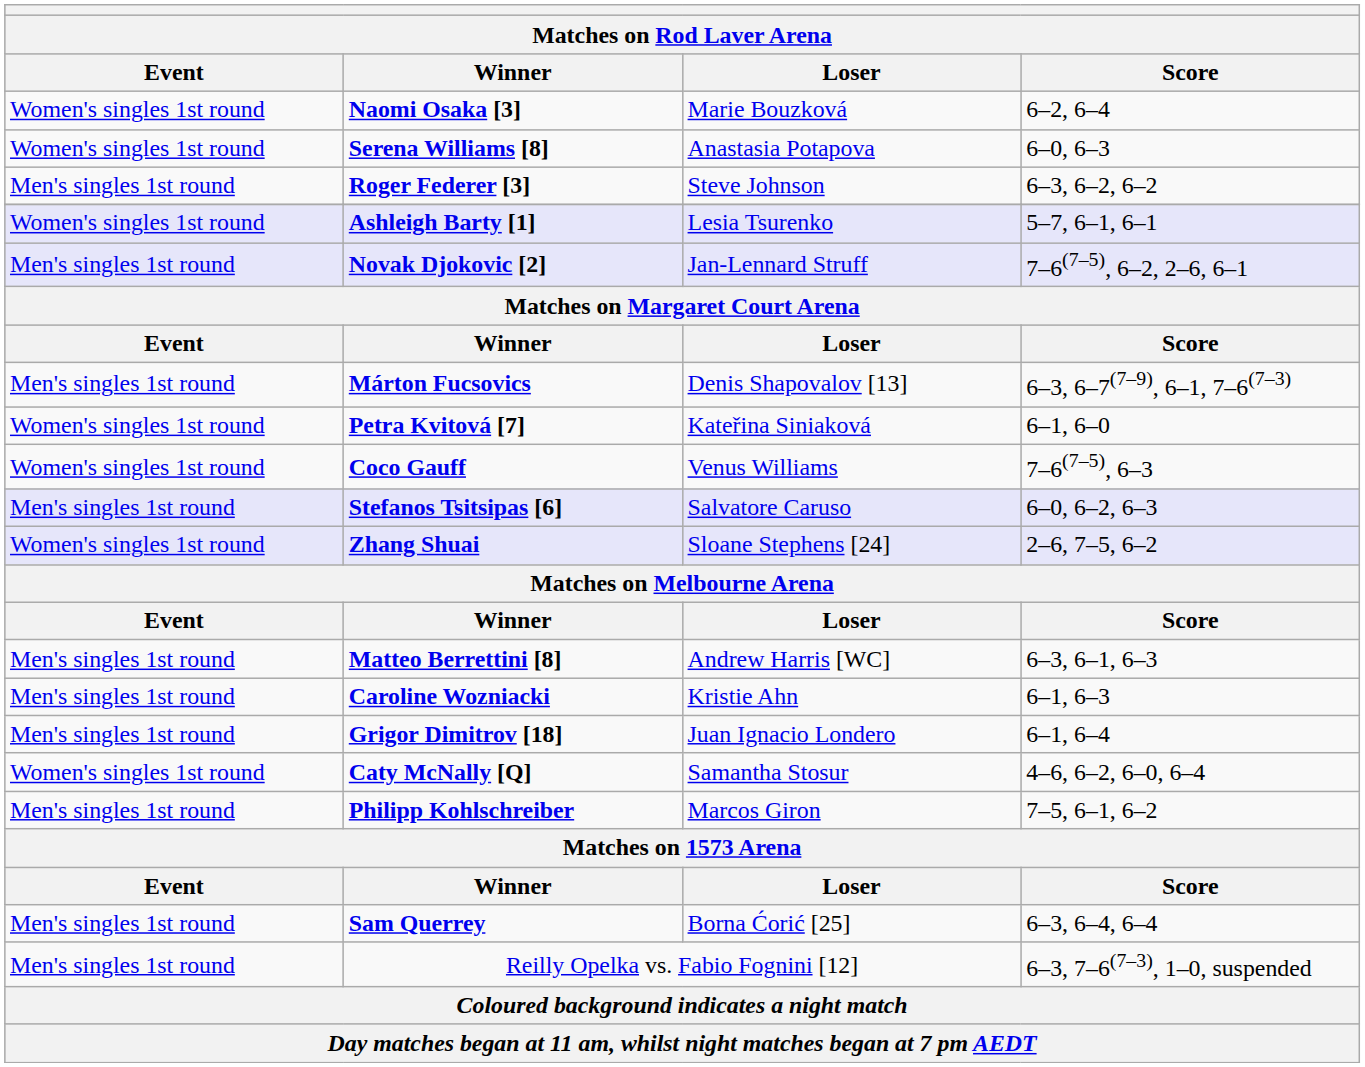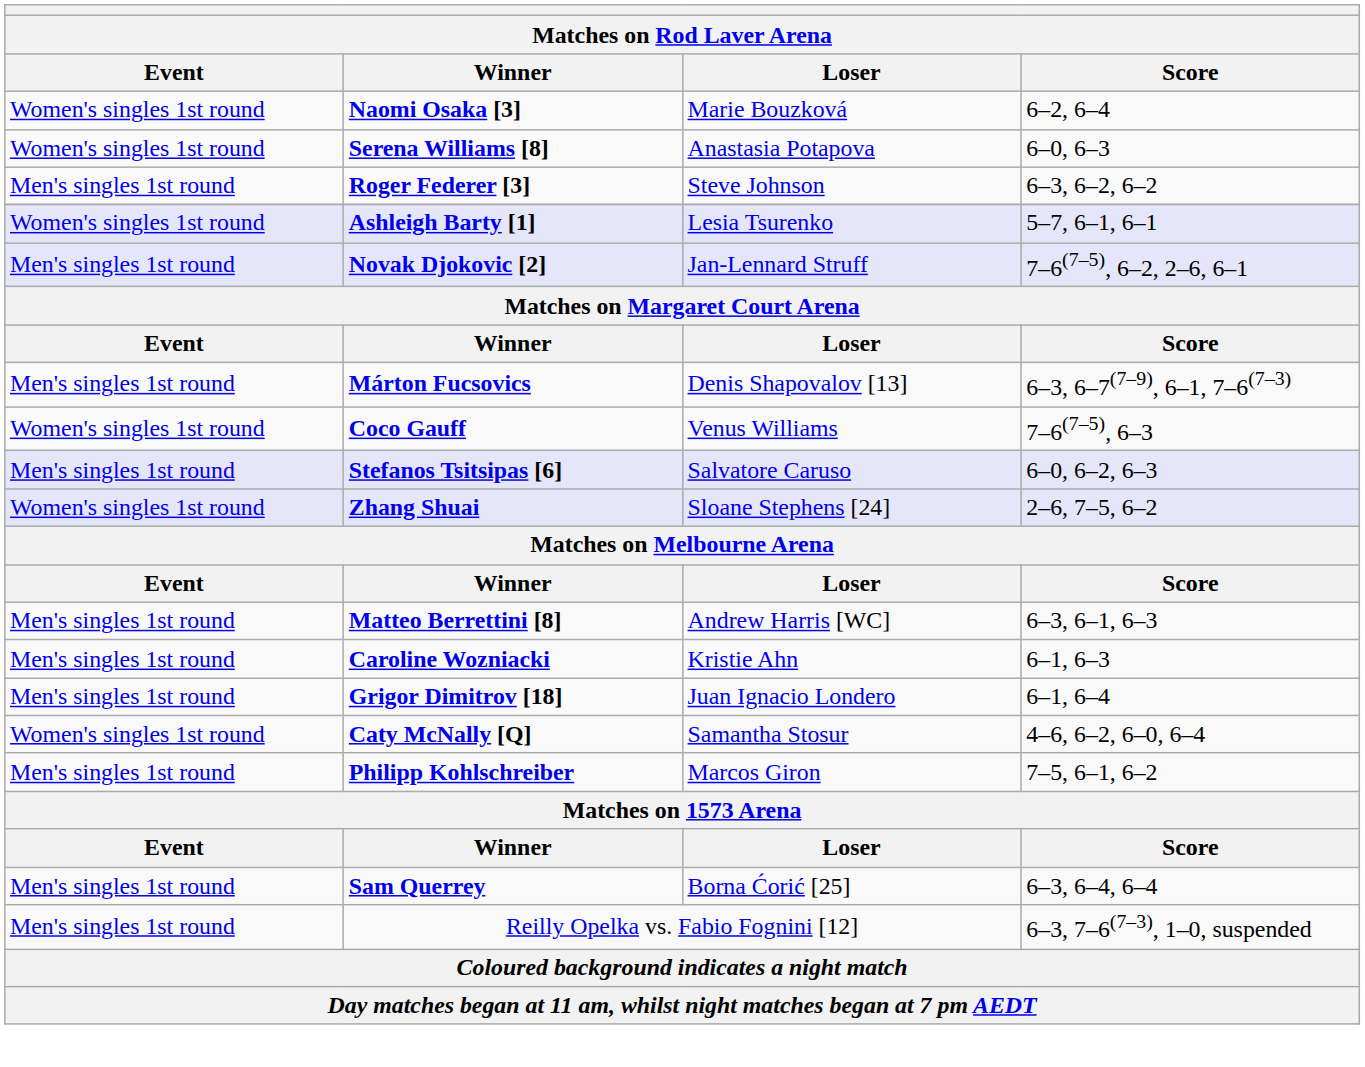- row: Women's singles 1st round | Petra Kvitová [7] | Kateřina Siniaková | 6–1, 6–0
